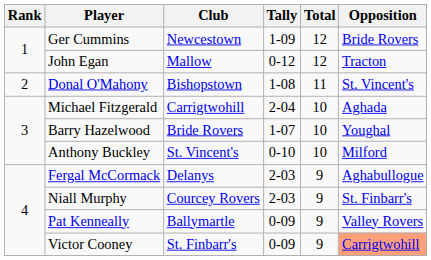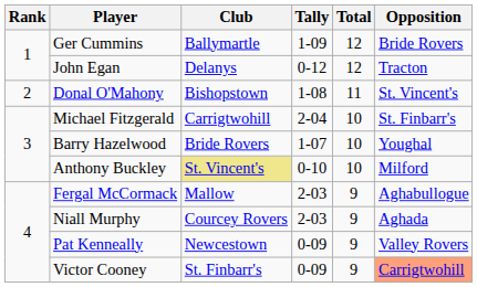Ger Cummins | Club: Newcestown -> Ballymartle
John Egan | Club: Mallow -> Delanys
Michael Fitzgerald | Opposition: Aghada -> St. Finbarr's
Anthony Buckley | Club: no background -> khaki background
Fergal McCormack | Club: Delanys -> Mallow
Niall Murphy | Opposition: St. Finbarr's -> Aghada
Pat Kenneally | Club: Ballymartle -> Newcestown
